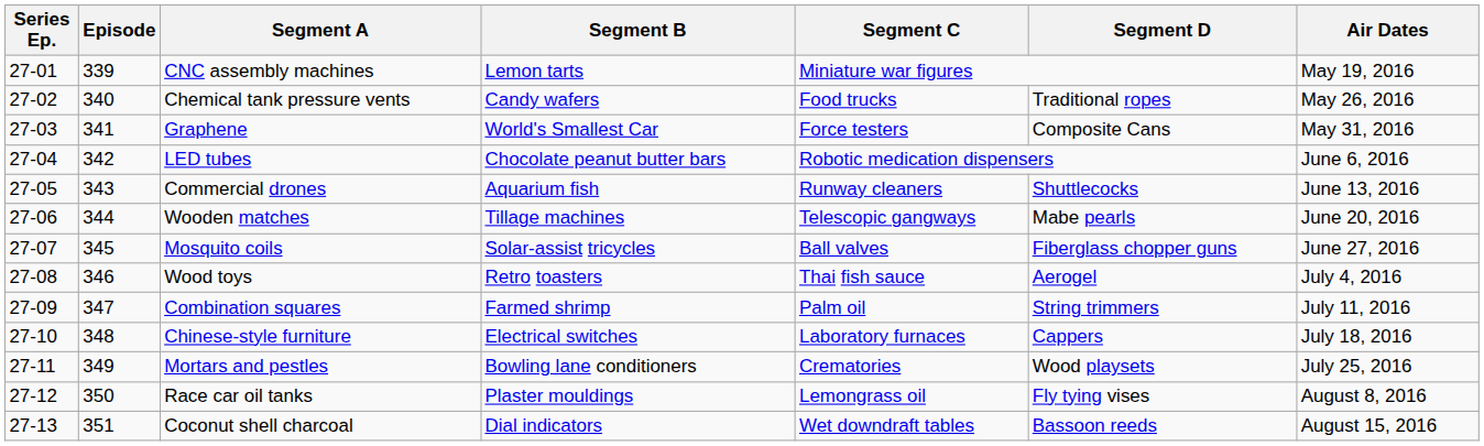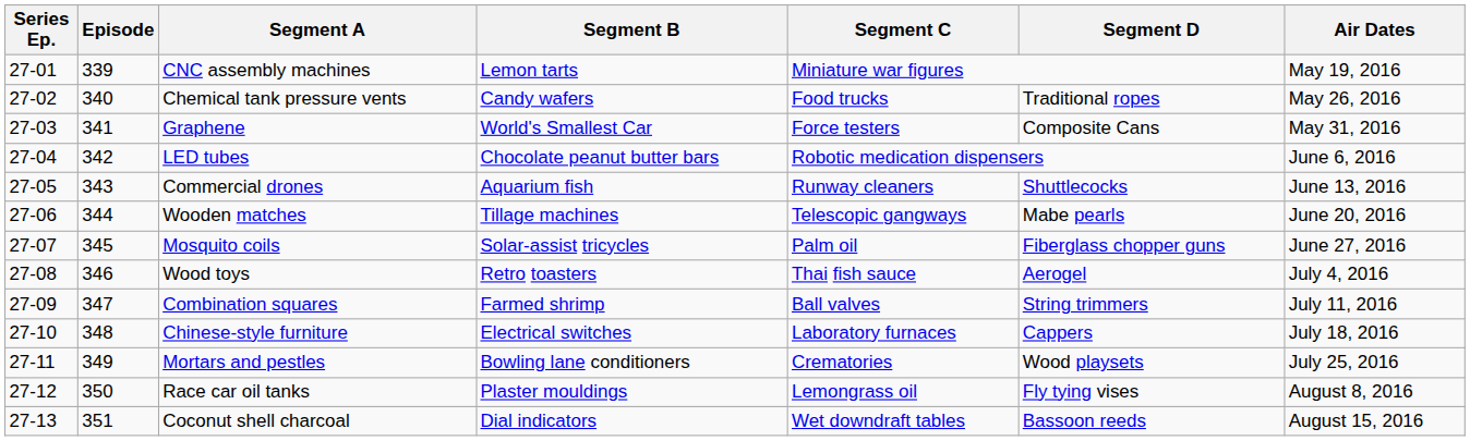Mosquito coils | Segment C: Ball valves -> Palm oil
Combination squares | Segment C: Palm oil -> Ball valves
